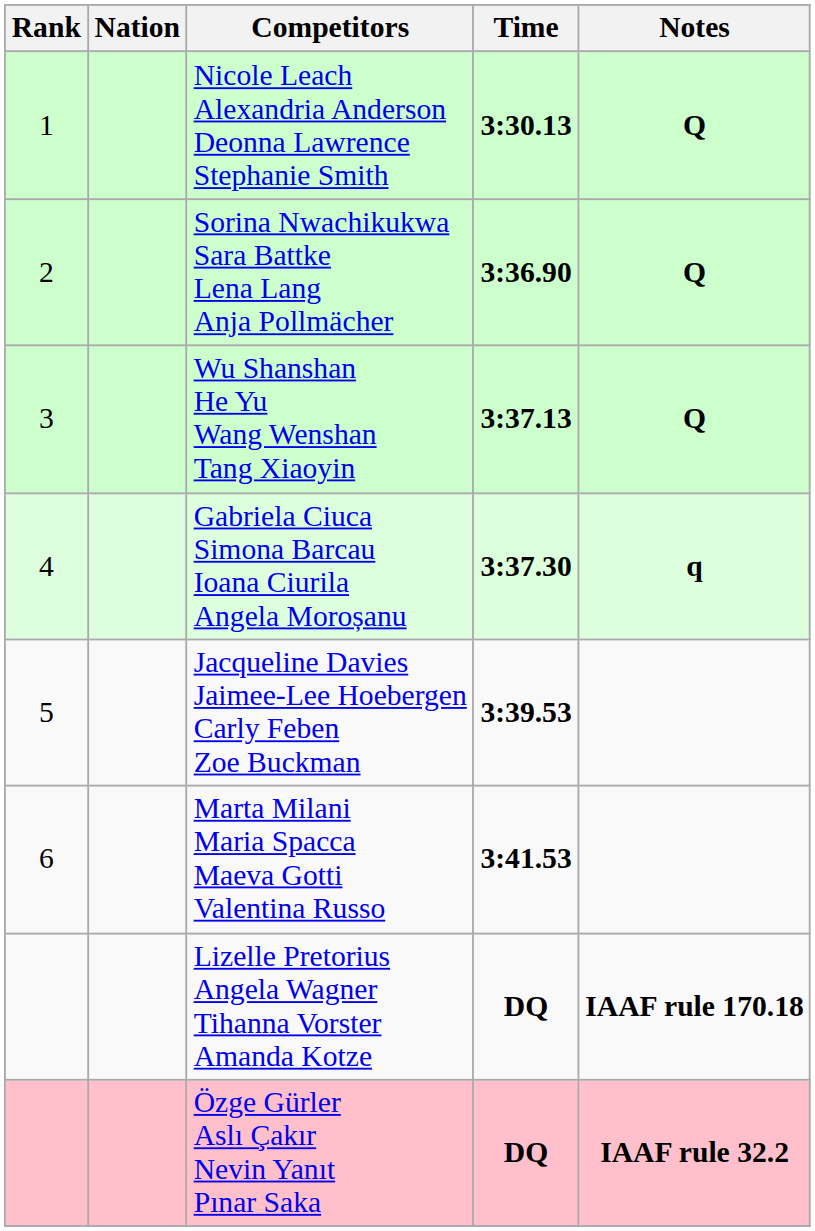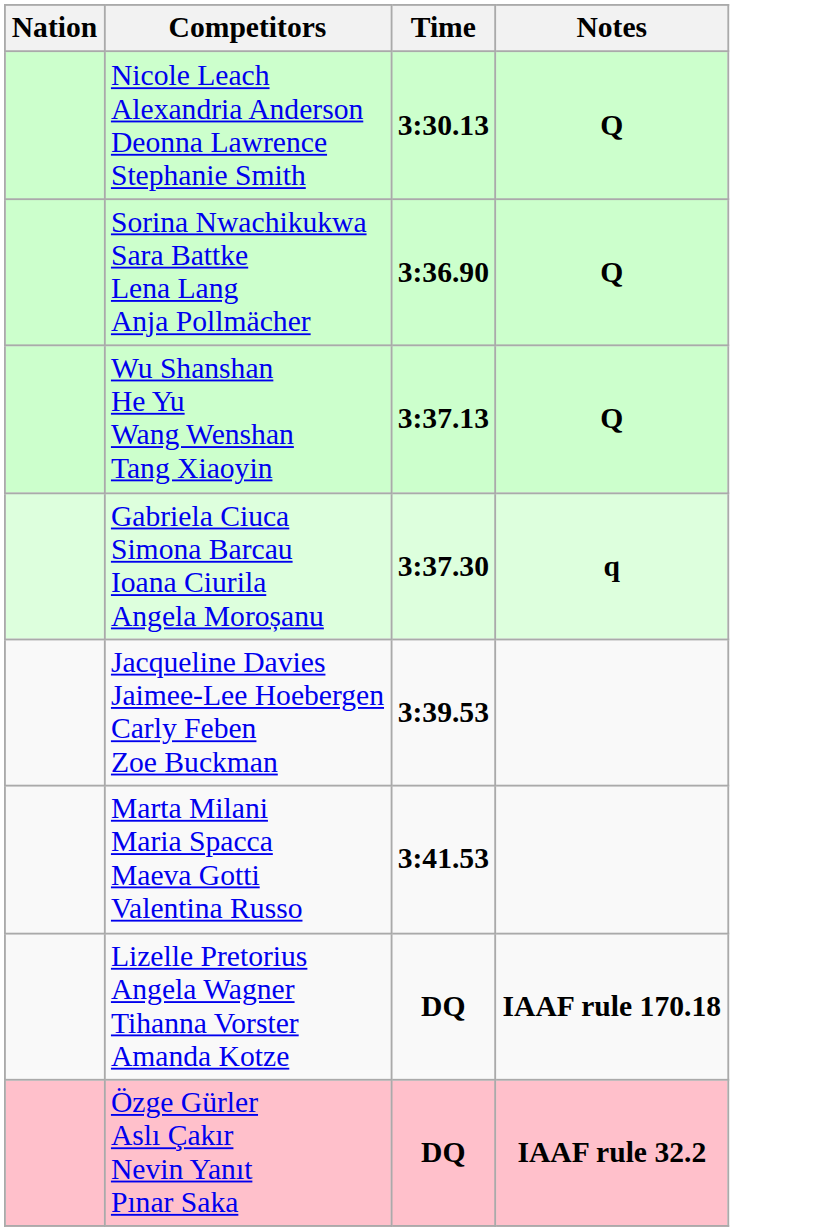- column: Rank | 1 | 2 | 3 | 4 | 5 | 6
